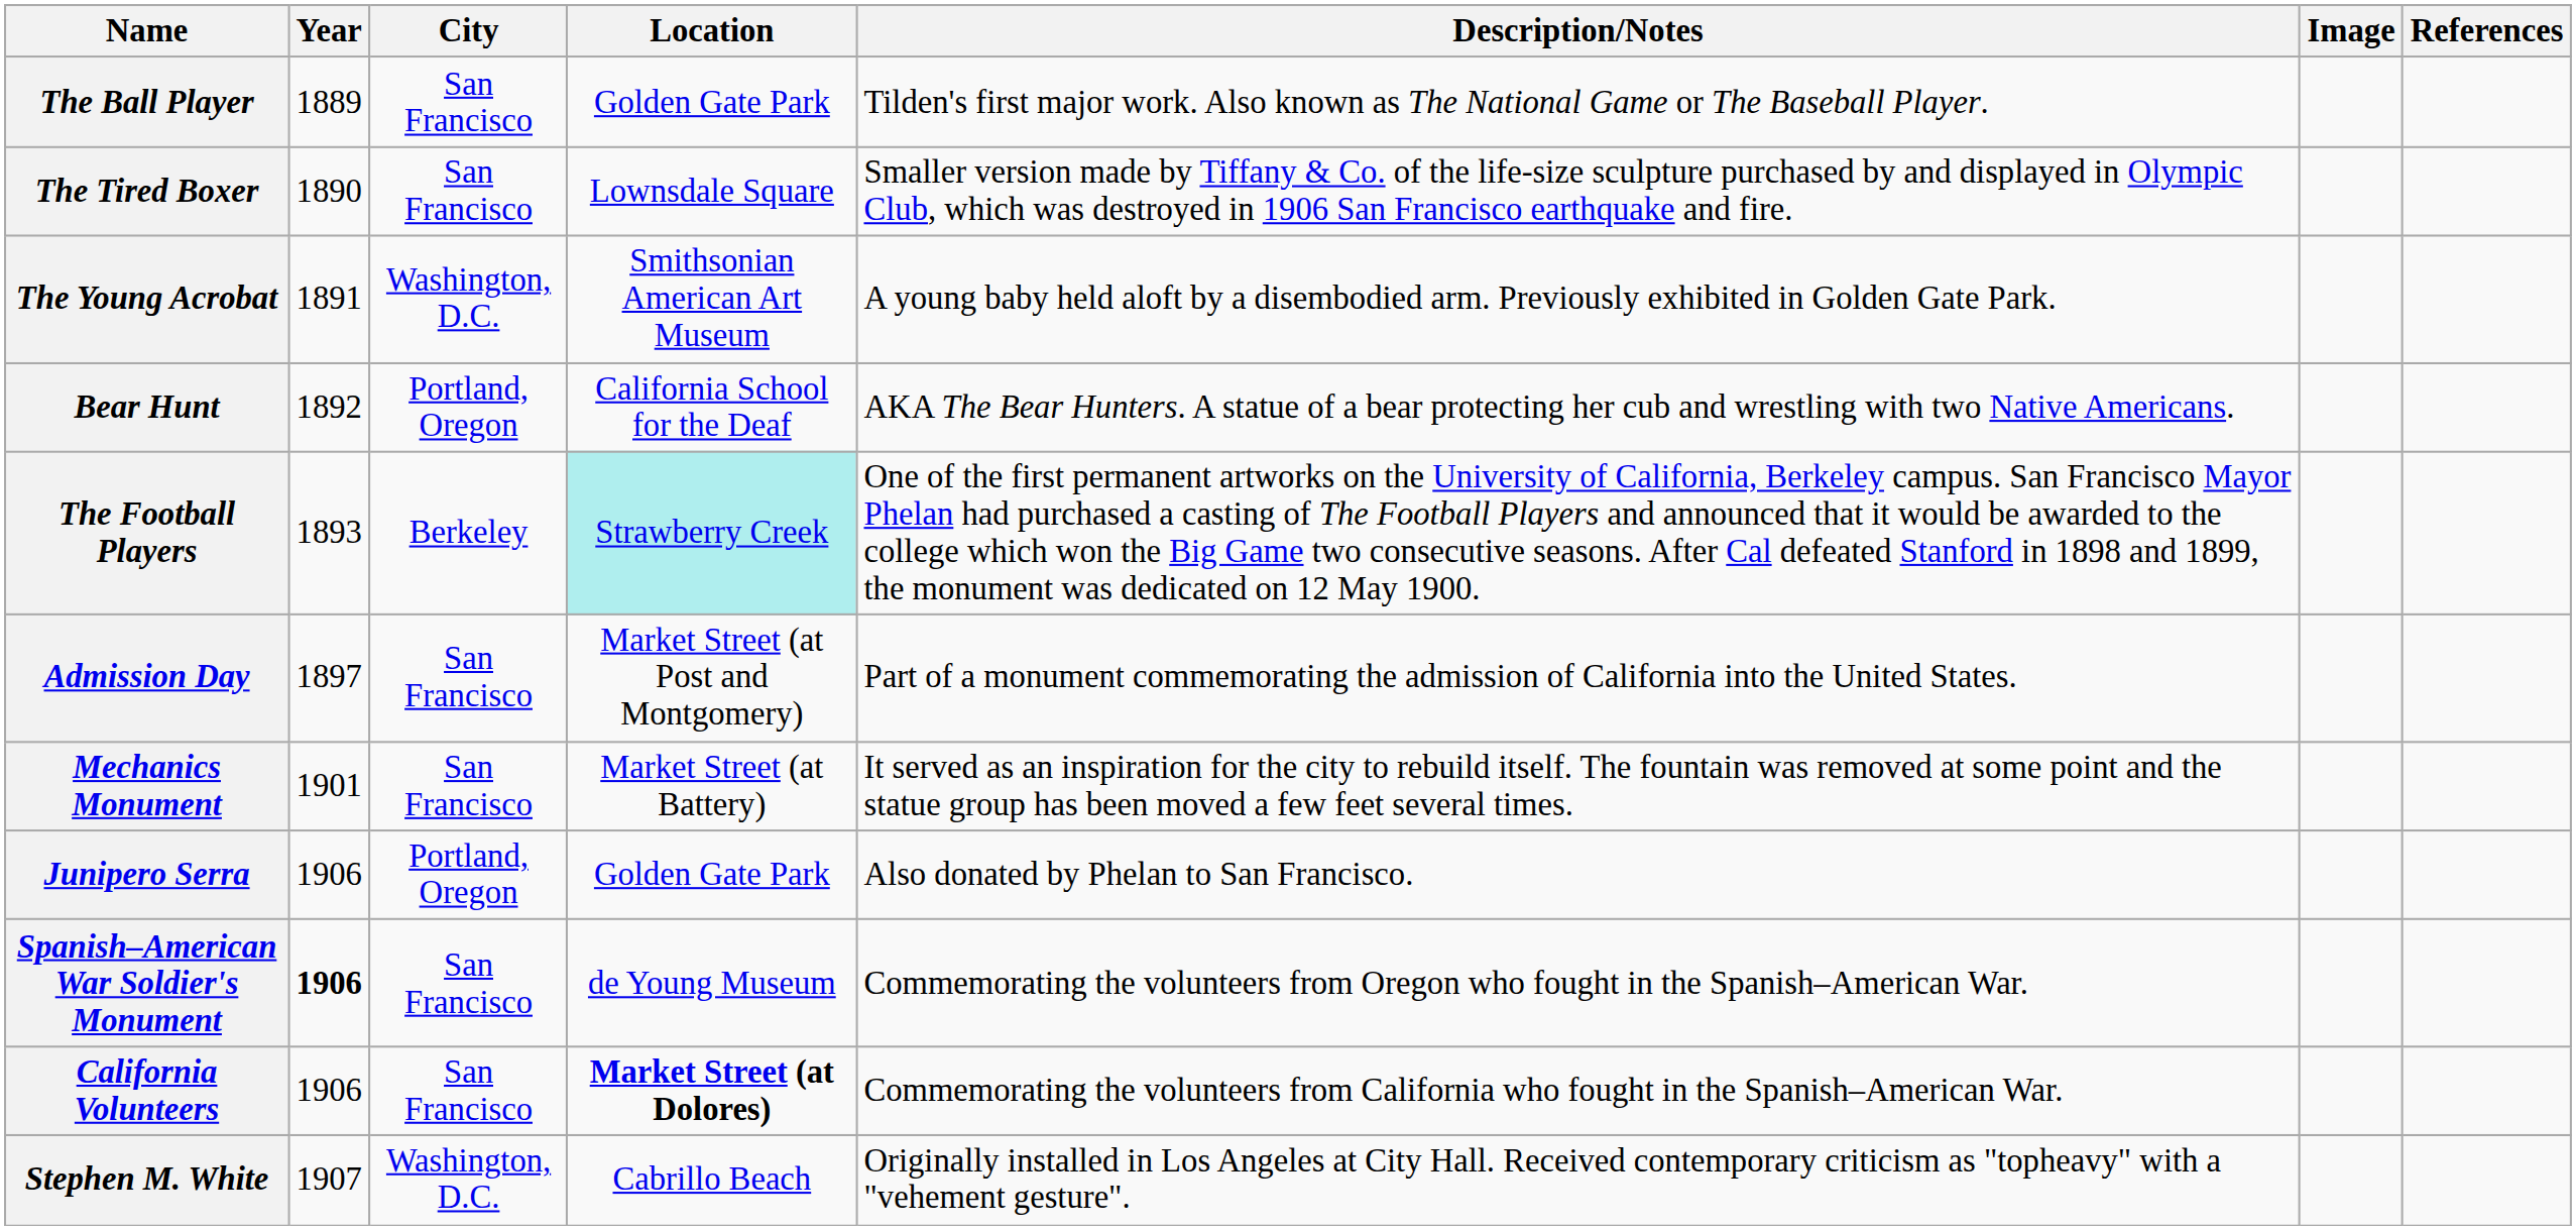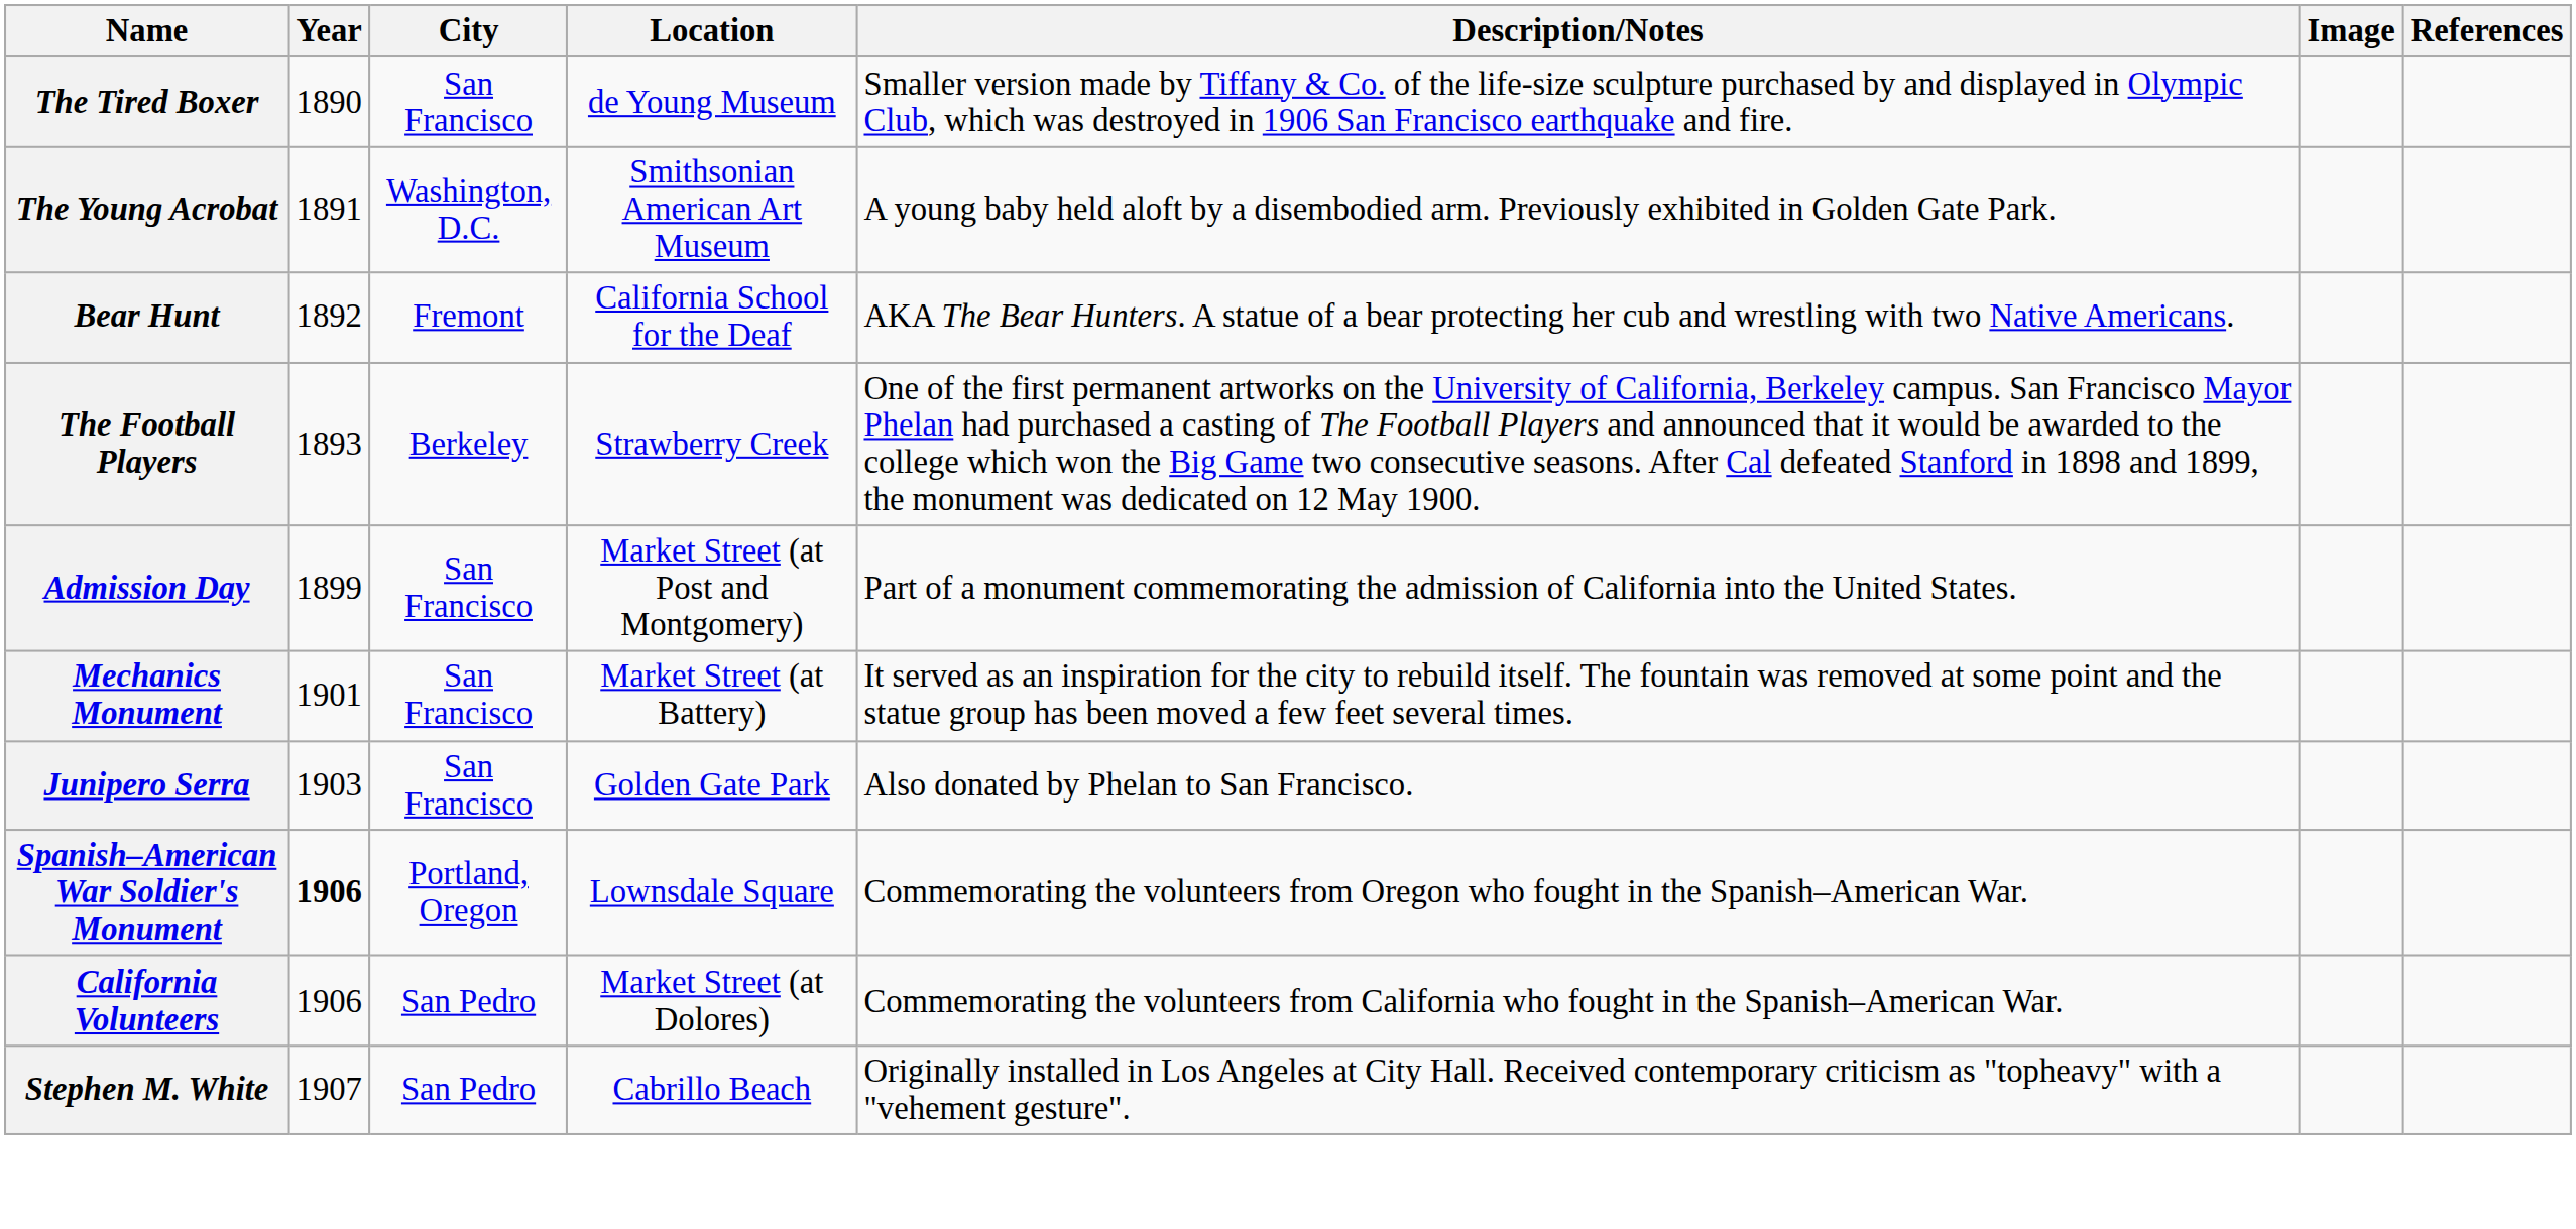- row: The Ball Player | 1889 | San Francisco | Golden Gate Park | Tilden's first major work. Also known as The National Game or The Baseball Player.
The Tired Boxer | Location: Lownsdale Square -> de Young Museum
Bear Hunt | City: Portland, Oregon -> Fremont
The Football Players | Location: paleturquoise background -> no background
Admission Day | Year: 1897 -> 1899
Junipero Serra | Year: 1906 -> 1903
Junipero Serra | City: Portland, Oregon -> San Francisco
Spanish–American War Soldier's Monument | City: San Francisco -> Portland, Oregon
Spanish–American War Soldier's Monument | Location: de Young Museum -> Lownsdale Square
California Volunteers | City: San Francisco -> San Pedro
California Volunteers | Location: bold -> normal
Stephen M. White | City: Washington, D.C. -> San Pedro
